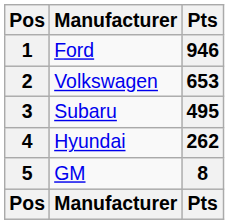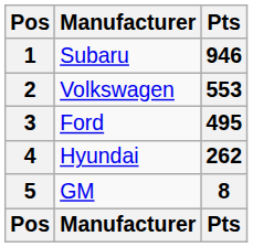1 | Manufacturer: Ford -> Subaru
2 | Pts: 653 -> 553
3 | Manufacturer: Subaru -> Ford
